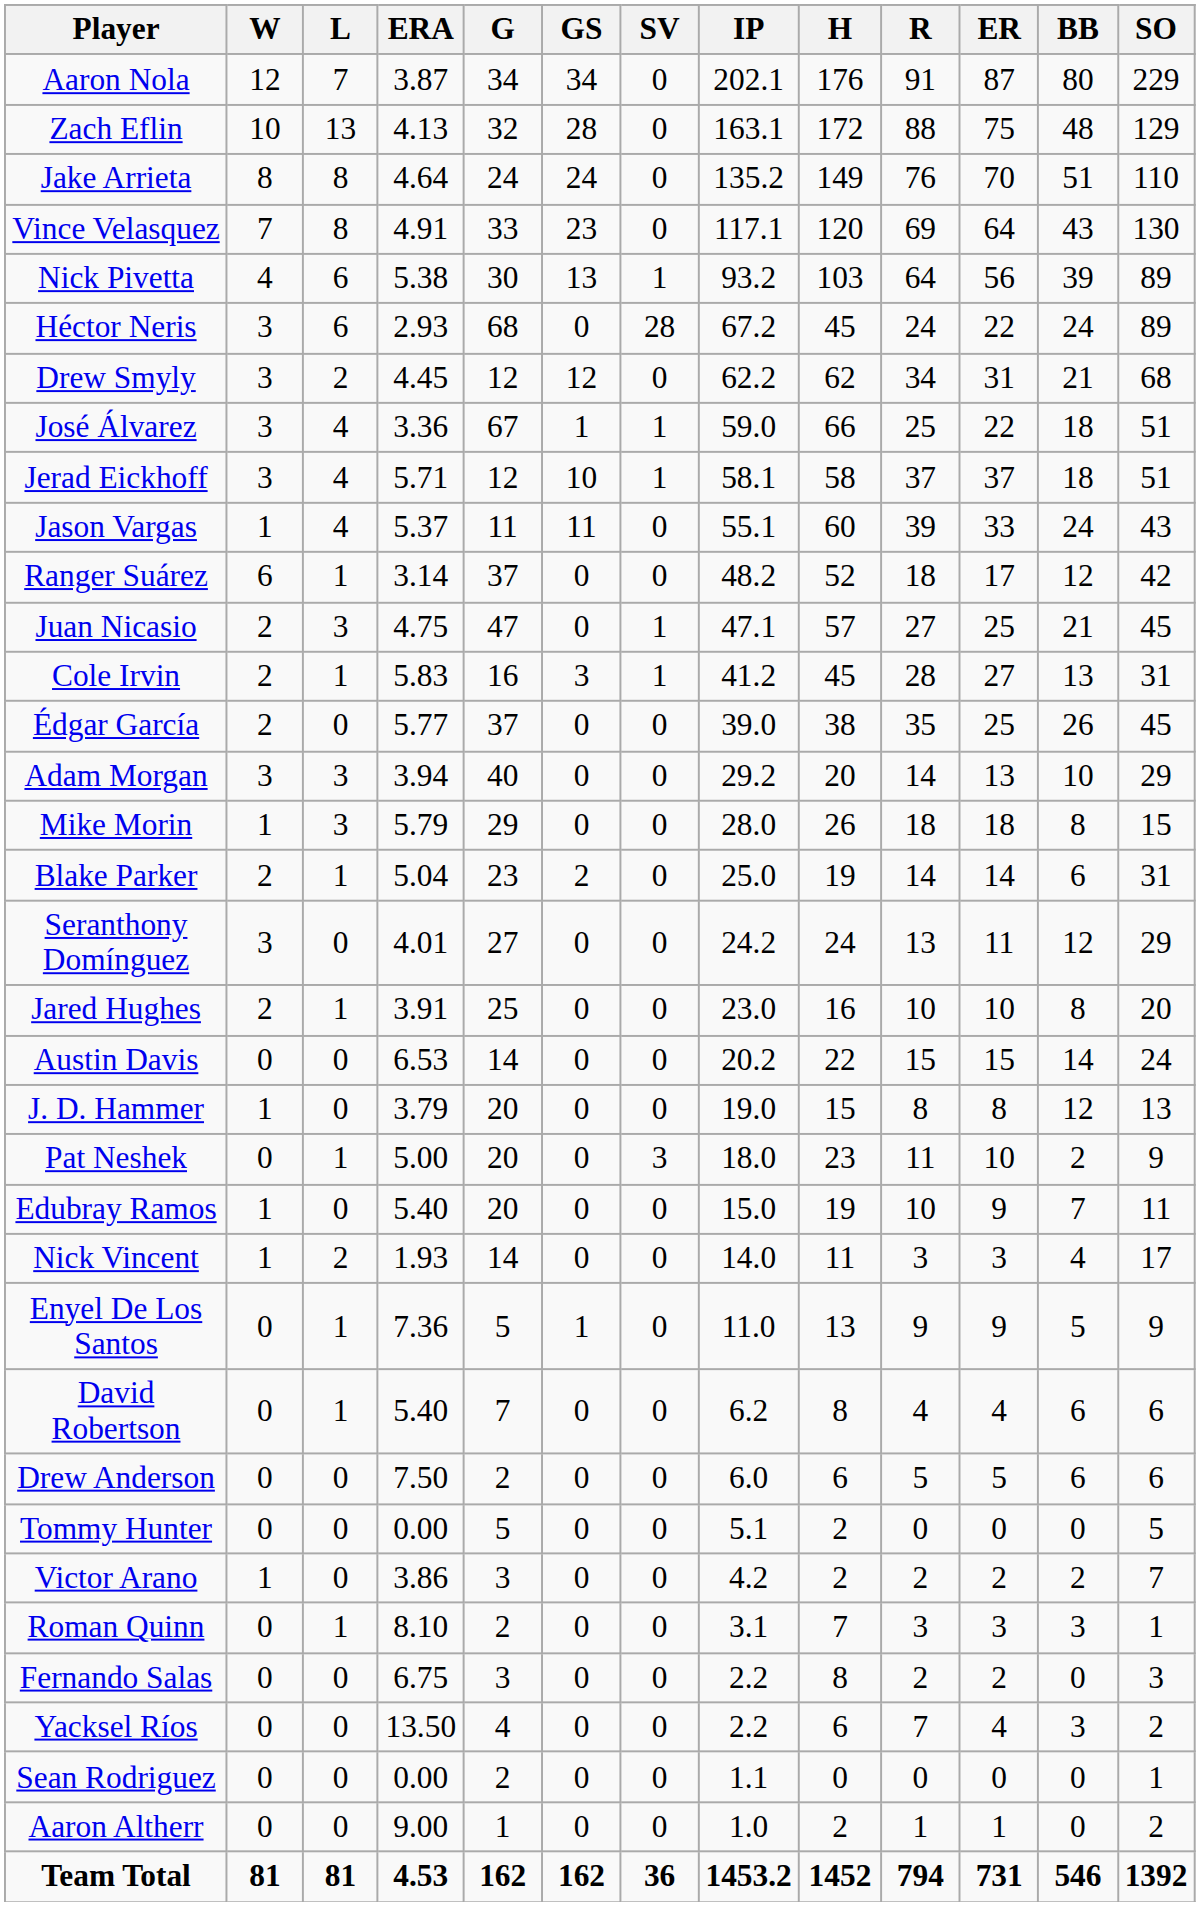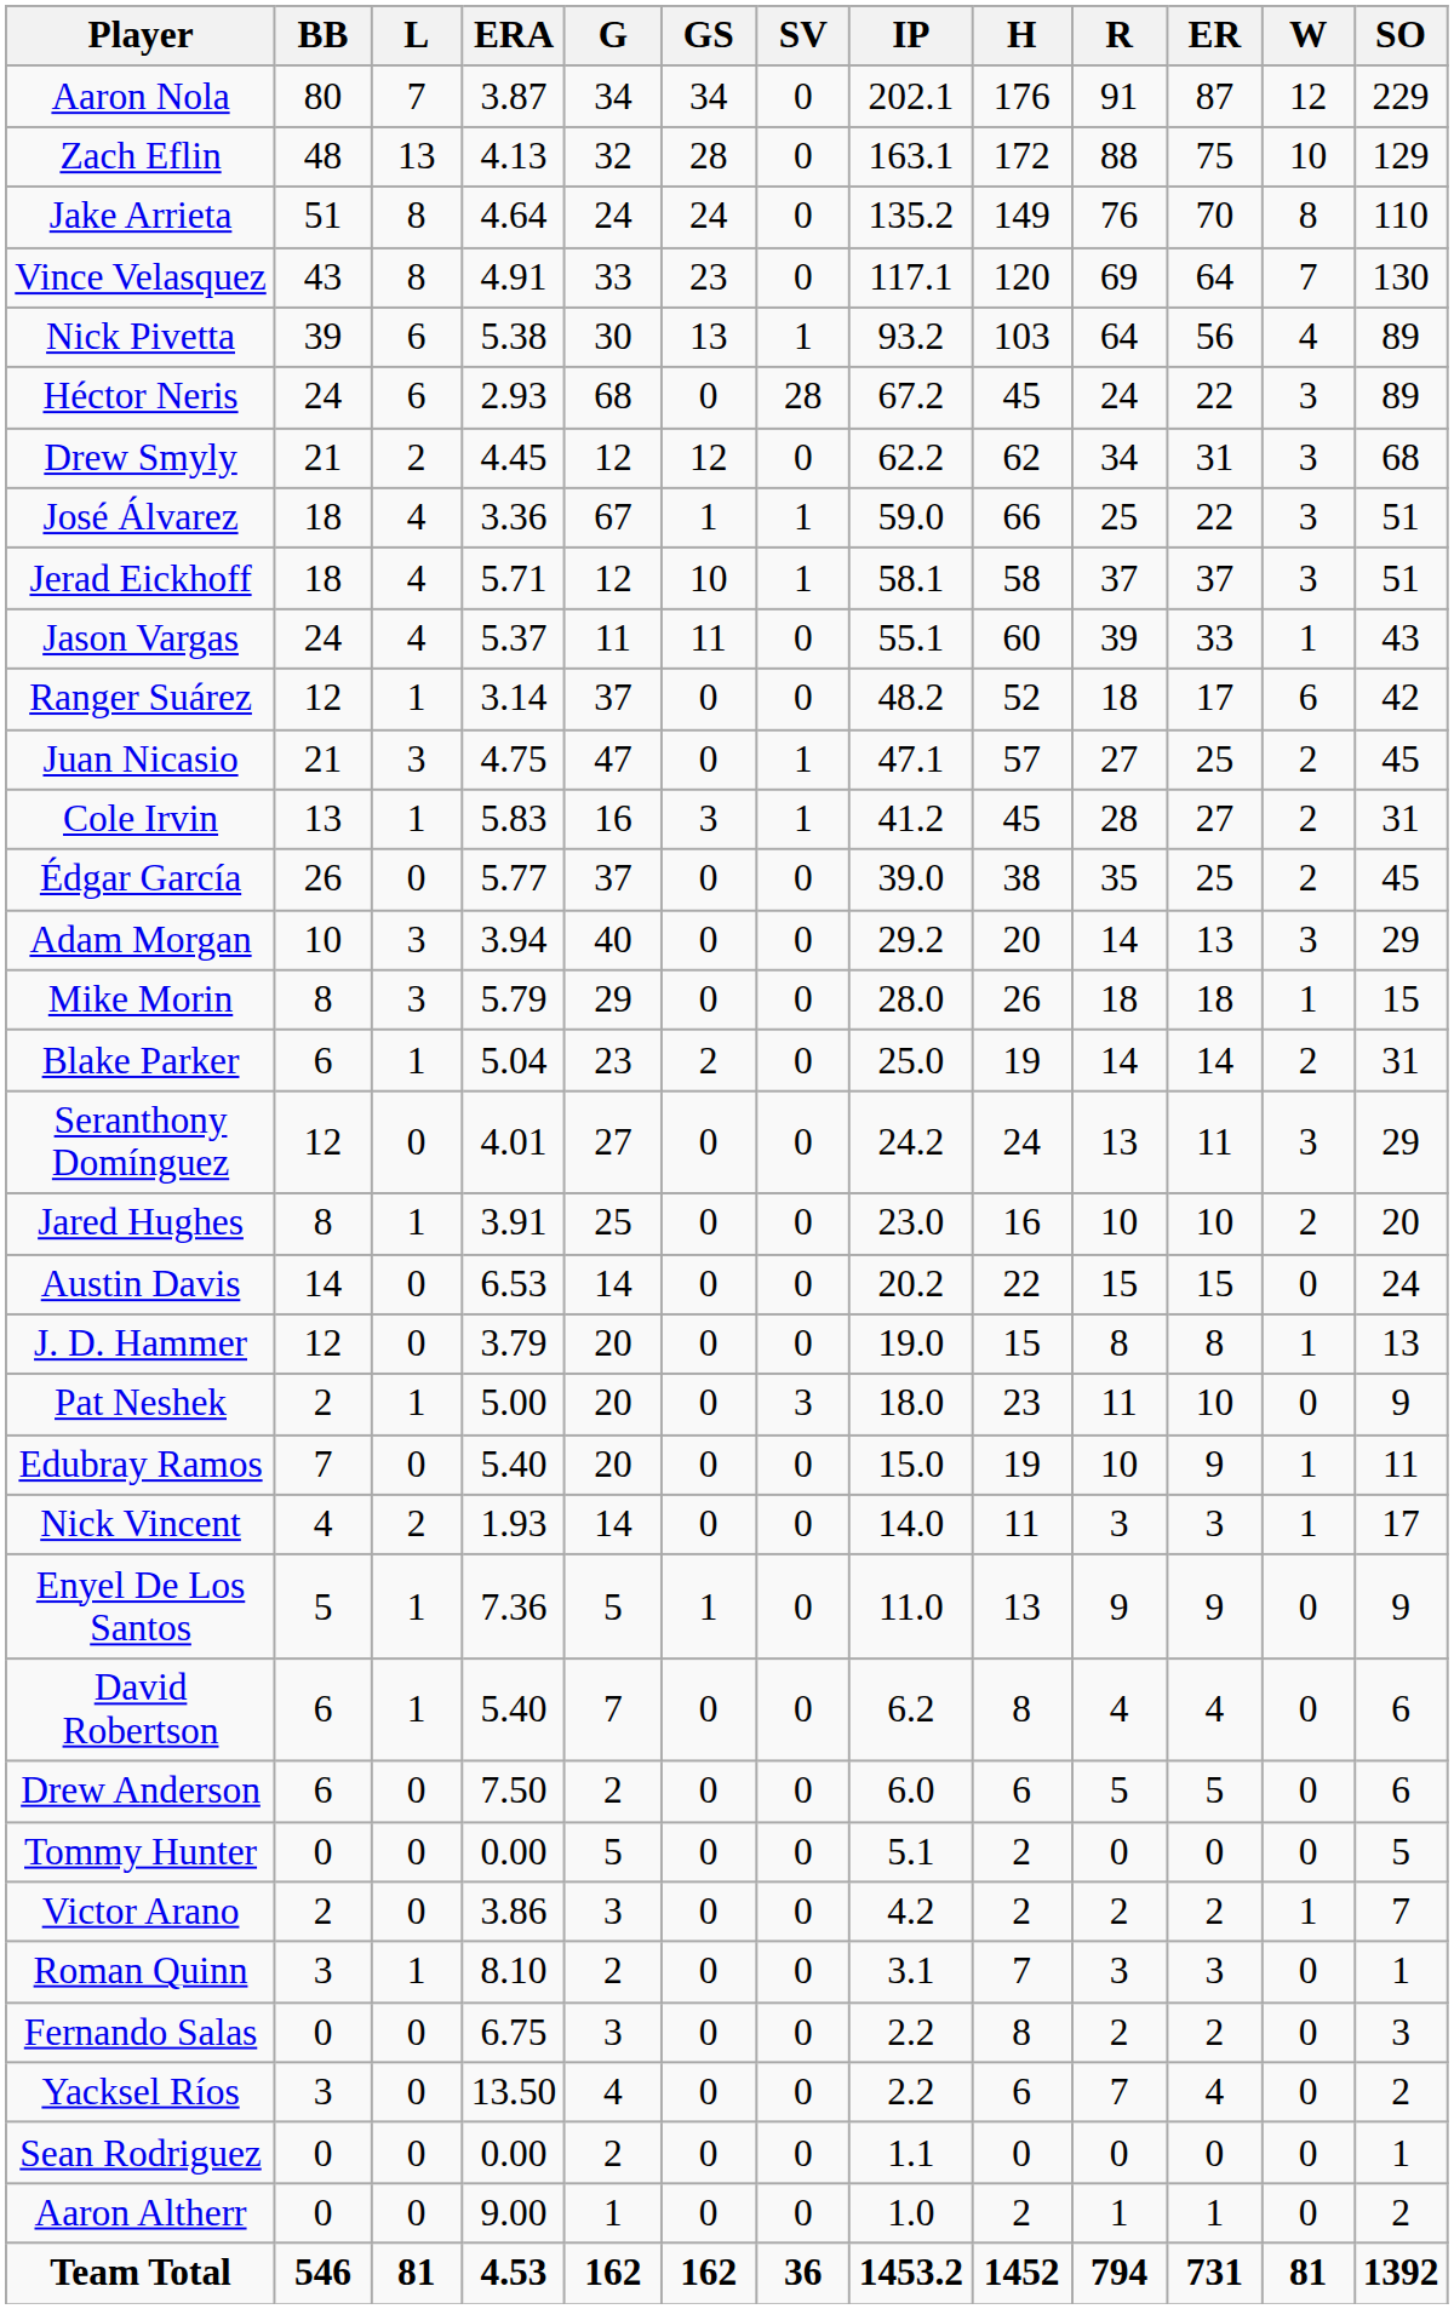columns swapped: W <-> BB
